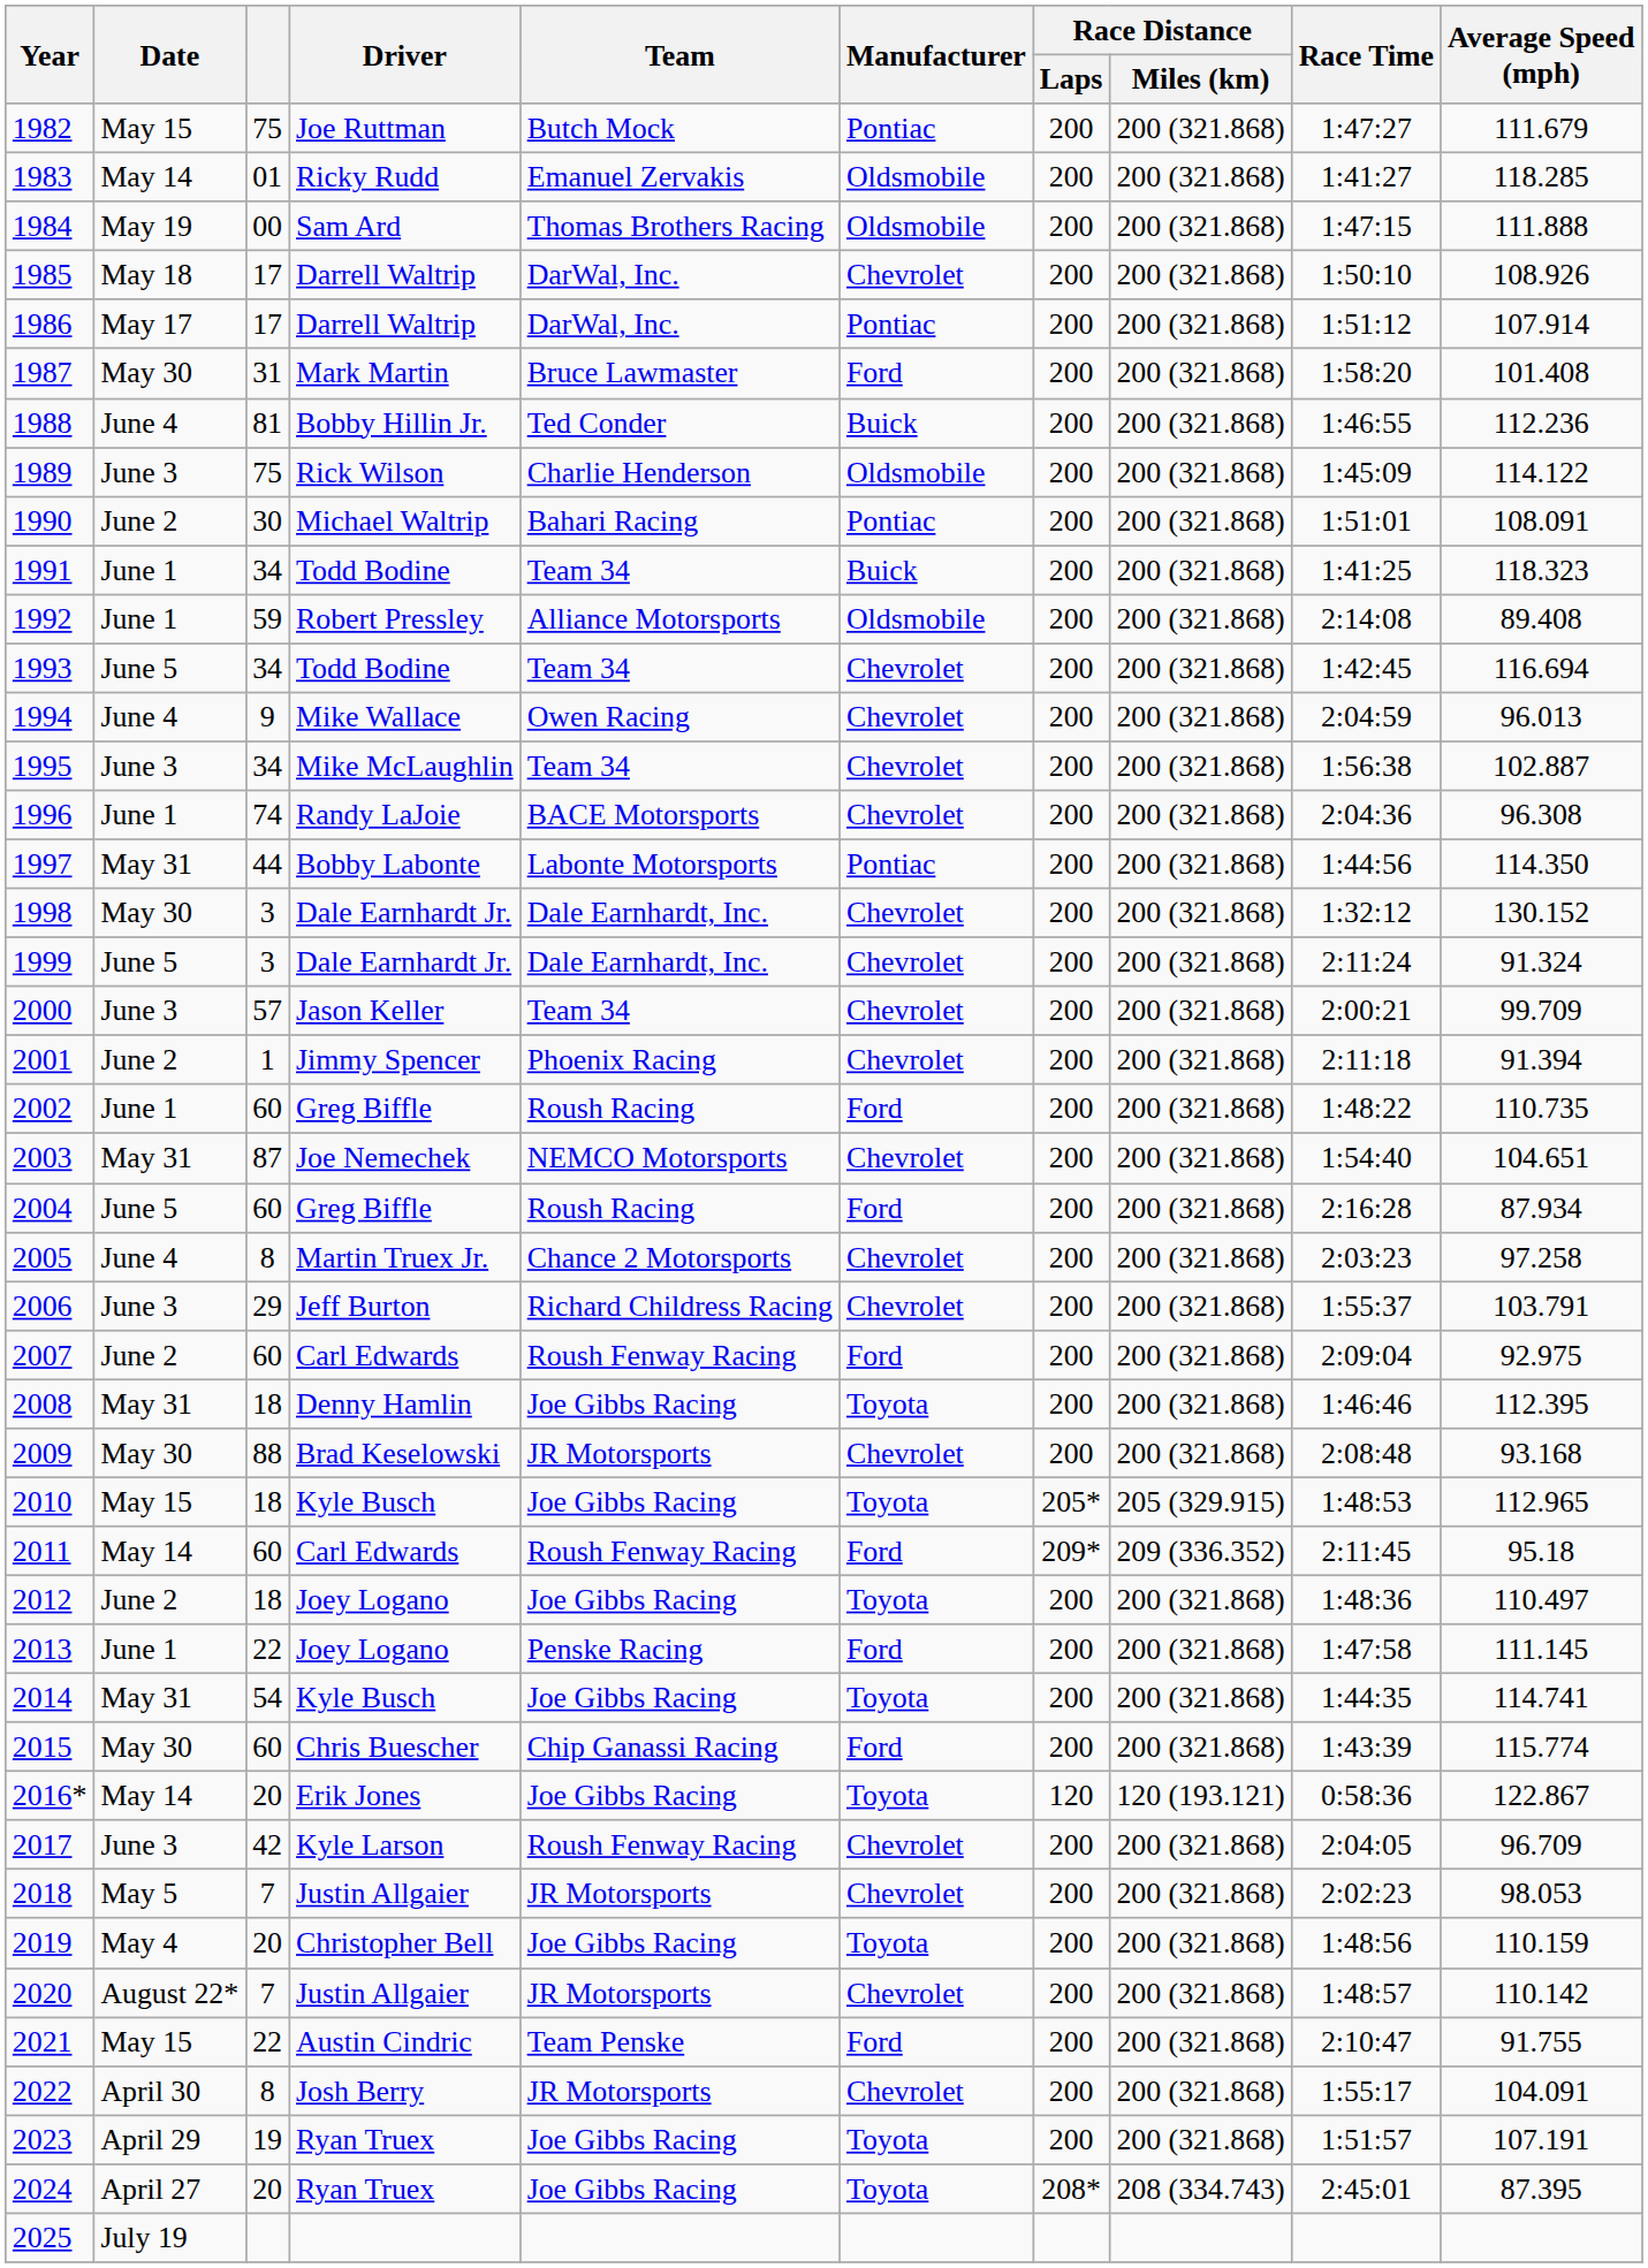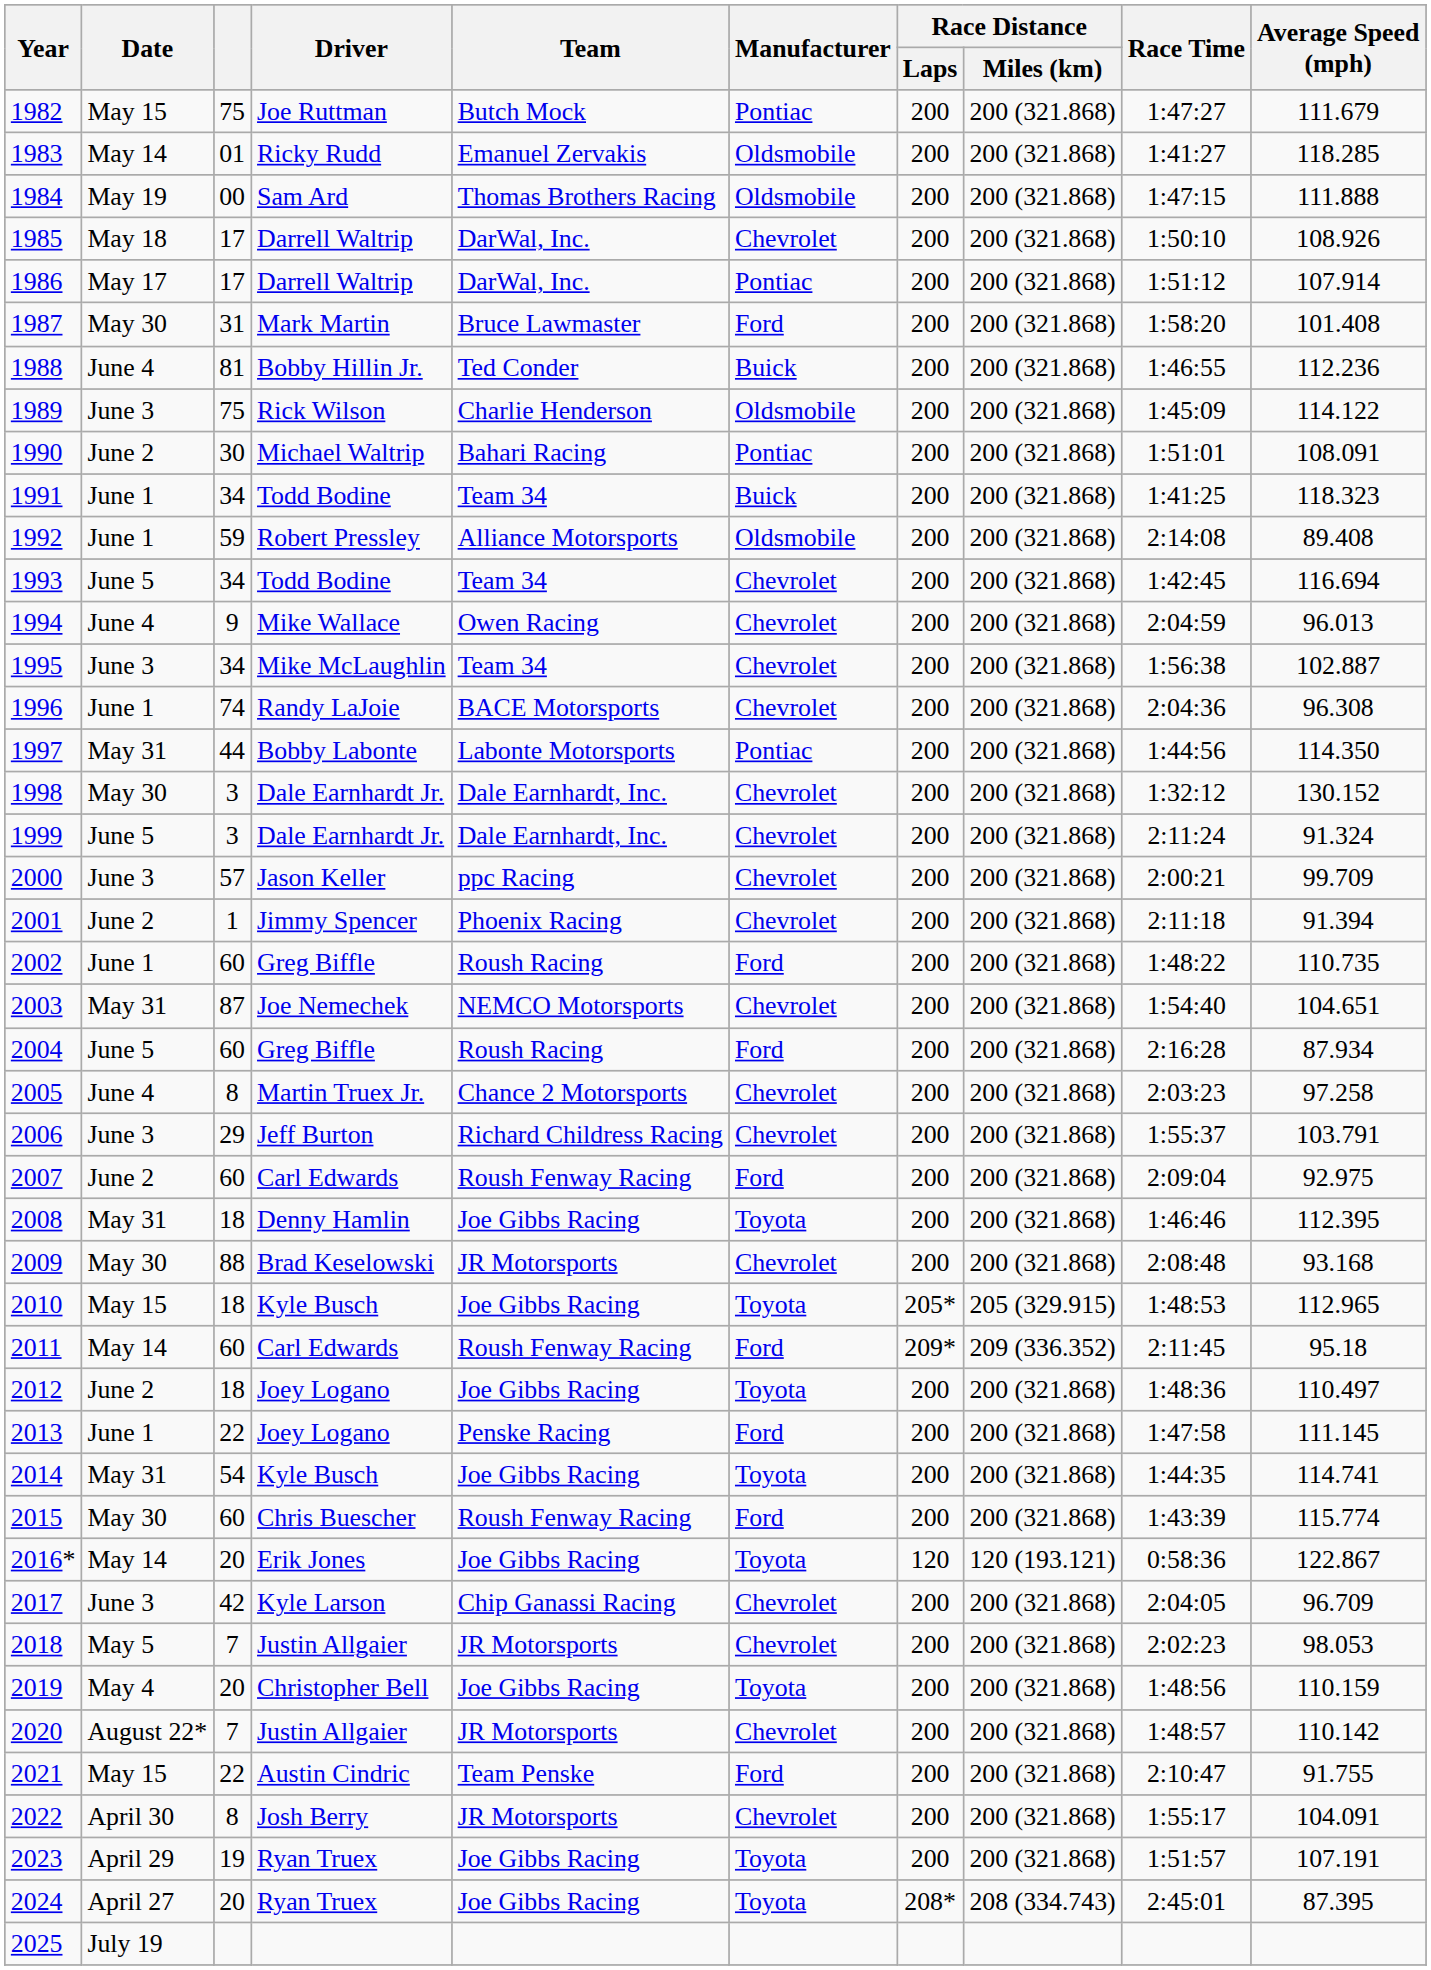2000 | Team: Team 34 -> ppc Racing
2015 | Team: Chip Ganassi Racing -> Roush Fenway Racing
2017 | Team: Roush Fenway Racing -> Chip Ganassi Racing
